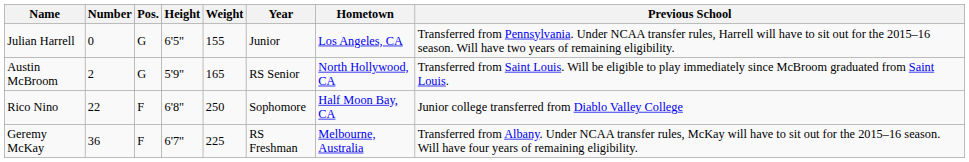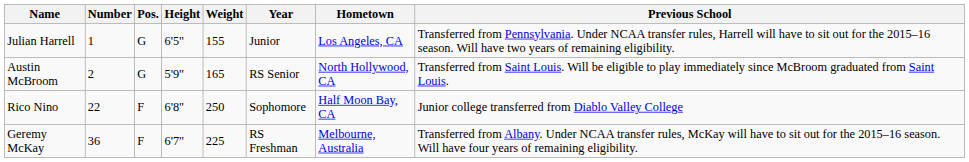Julian Harrell | Number: 0 -> 1
